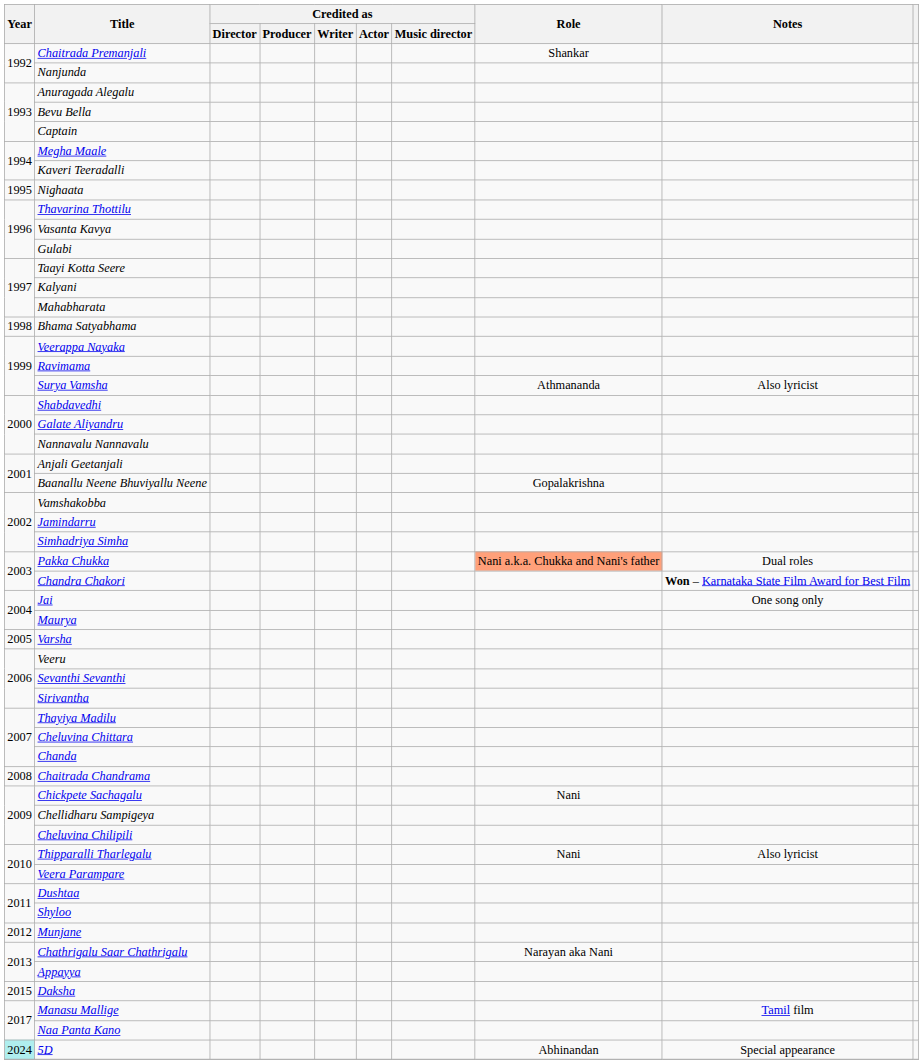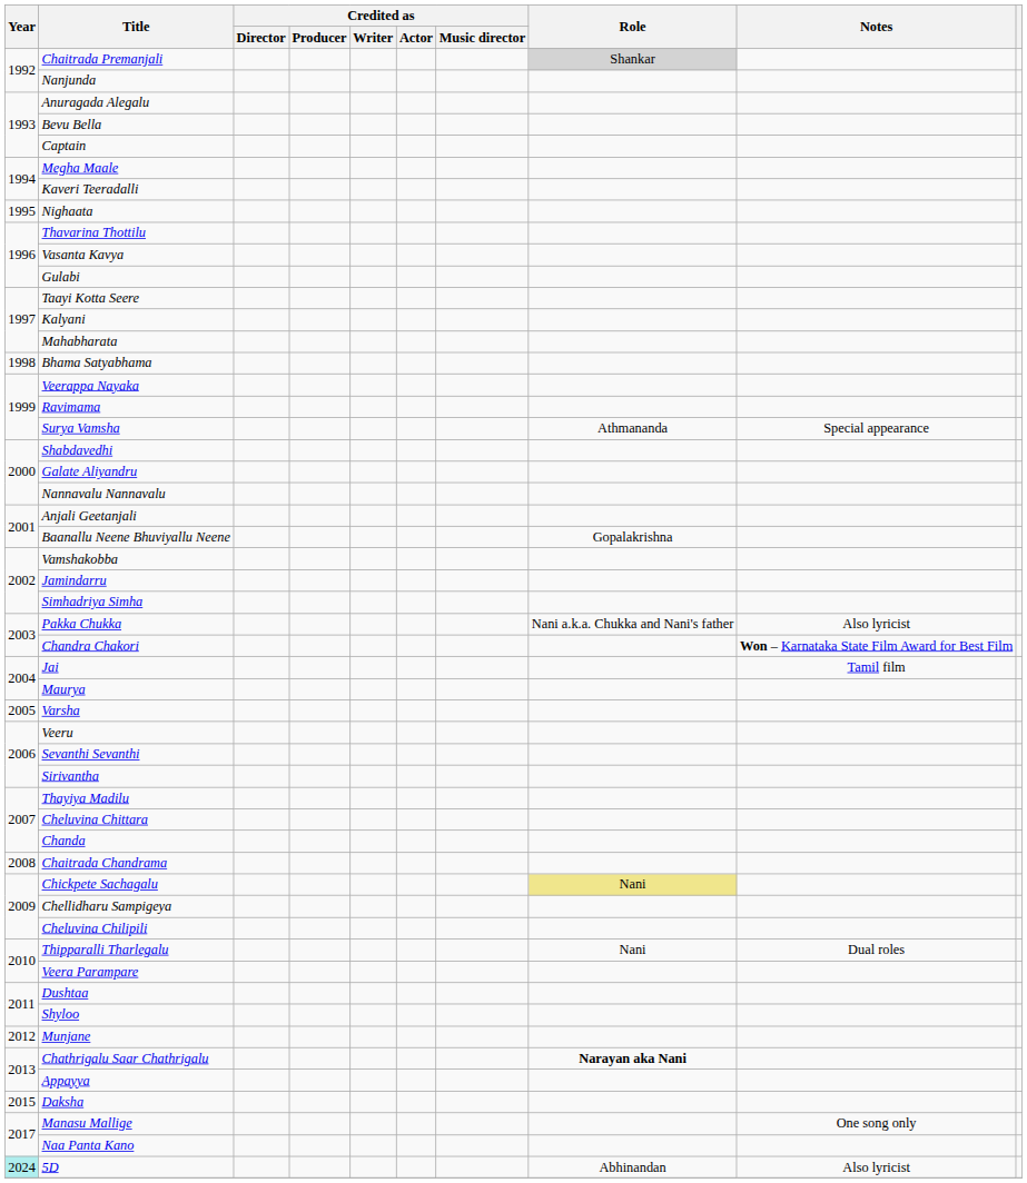Chaitrada Premanjali | Role: no background -> lightgrey background
Surya Vamsha | Notes: Also lyricist -> Special appearance
Pakka Chukka | Role: lightsalmon background -> no background
Pakka Chukka | Notes: Dual roles -> Also lyricist
Jai | Notes: One song only -> Tamil film
Chickpete Sachagalu | Role: no background -> khaki background
Thipparalli Tharlegalu | Notes: Also lyricist -> Dual roles
Chathrigalu Saar Chathrigalu | Role: normal -> bold
Manasu Mallige | Notes: Tamil film -> One song only
5D | Notes: Special appearance -> Also lyricist
